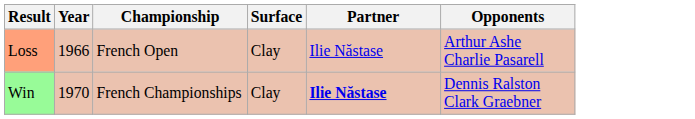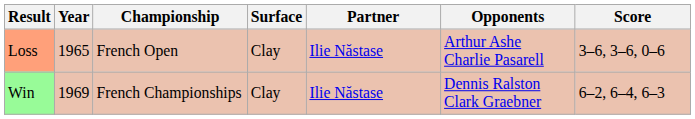+ column: Score | 3–6, 3–6, 0–6 | 6–2, 6–4, 6–3
Loss | Year: 1966 -> 1965
Win | Year: 1970 -> 1969
Win | Partner: bold -> normal
